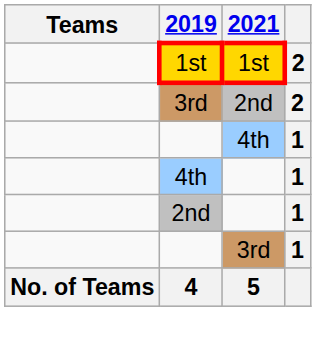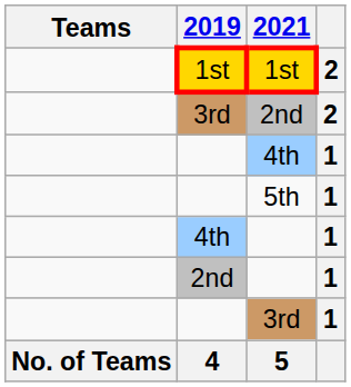+ row: 5th | 1
